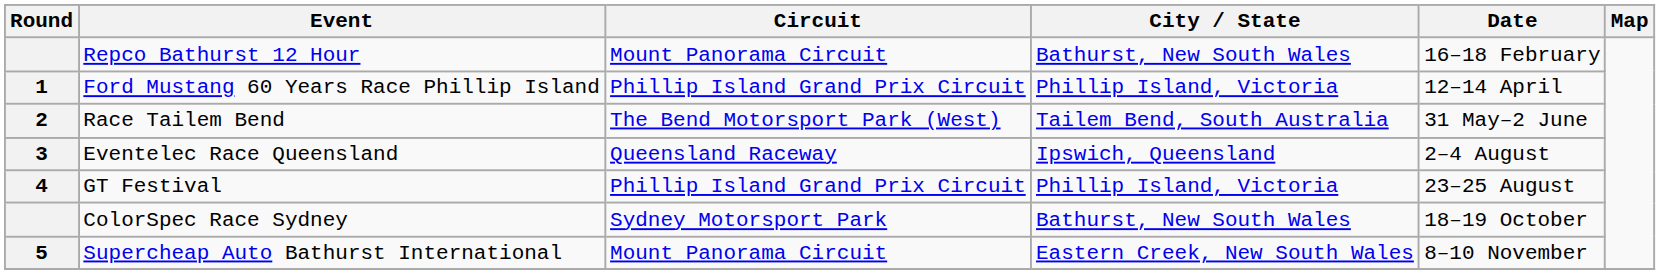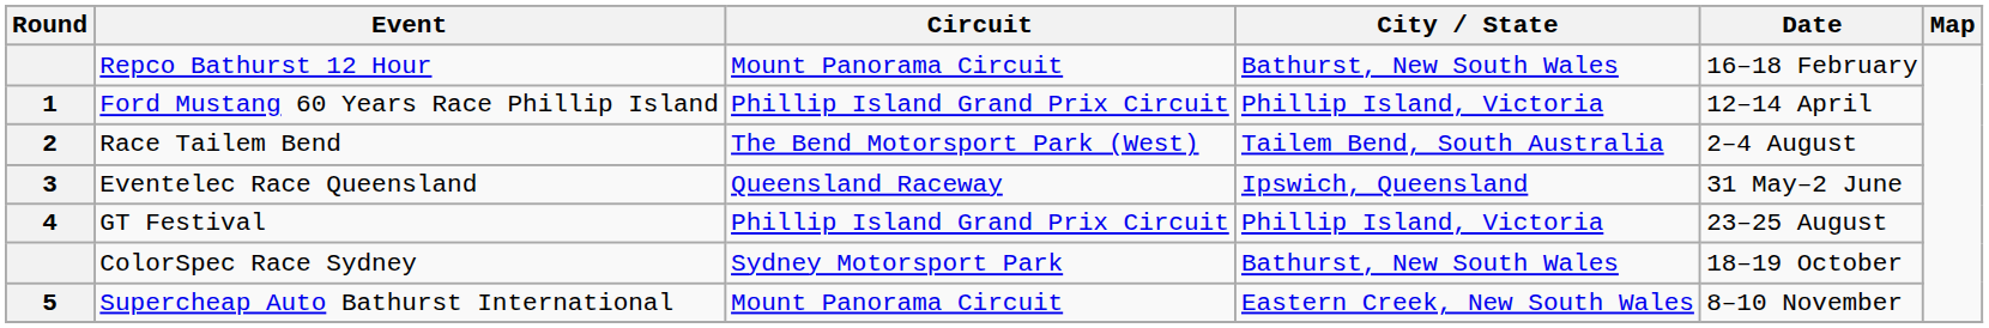Race Tailem Bend | Date: 31 May–2 June -> 2–4 August
Eventelec Race Queensland | Date: 2–4 August -> 31 May–2 June
